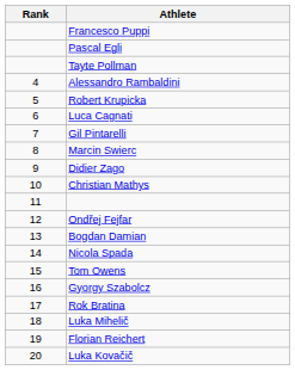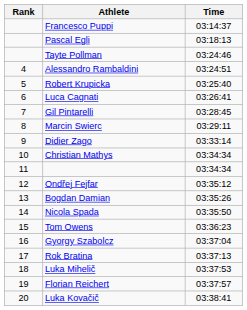+ column: Time | 03:14:37 | 03:18:13 | 03:24:46 | 03:24:51 | 03:25:40 | 03:26:41 | 03:28:45 | 03:29:11 | 03:33:14 | 03:34:34 | 03:34:34 | 03:35:12 | 03:35:26 | 03:35:50 | 03:36:23 | 03:37:04 | 03:37:13 | 03:37:53 | 03:37:57 | 03:38:41
